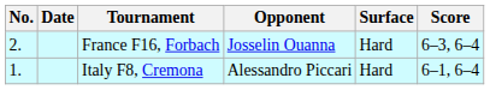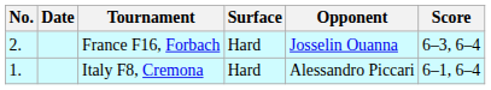columns swapped: Surface <-> Opponent
